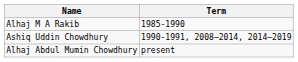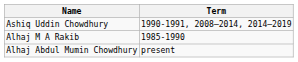rows swapped: Alhaj M A Rakib <-> Ashiq Uddin Chowdhury
